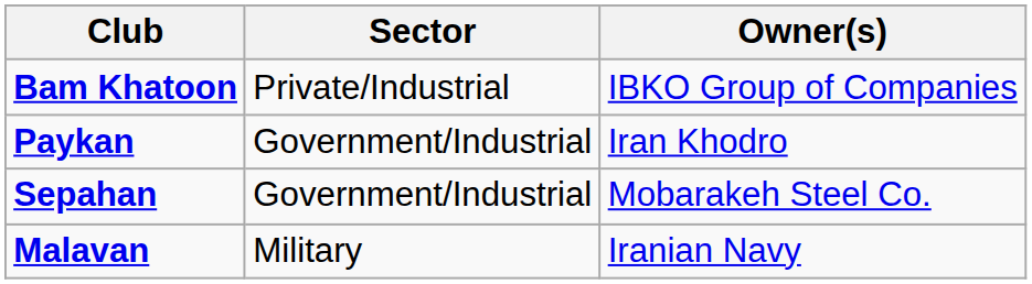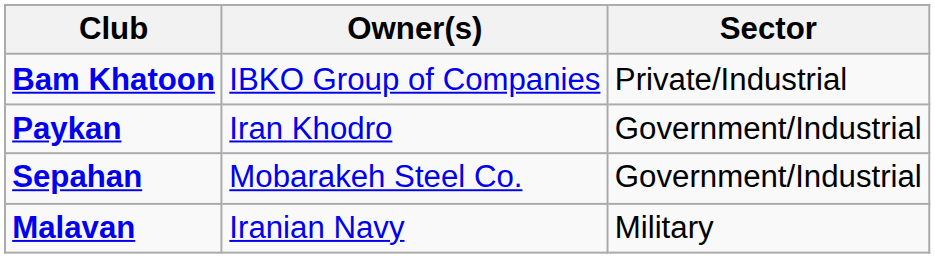columns swapped: Owner(s) <-> Sector
